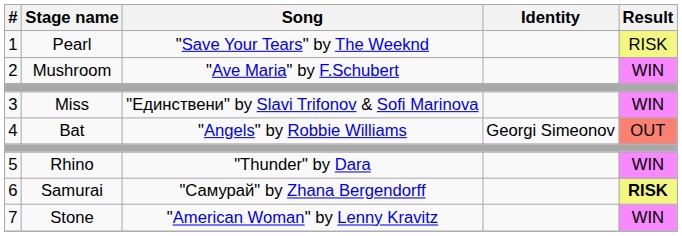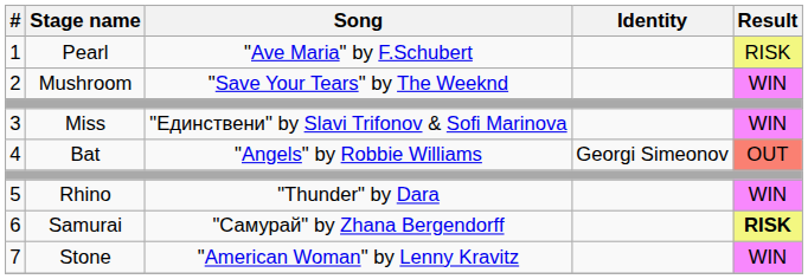1 | Song: "Save Your Tears" by The Weeknd -> "Ave Maria" by F.Schubert
2 | Song: "Ave Maria" by F.Schubert -> "Save Your Tears" by The Weeknd
